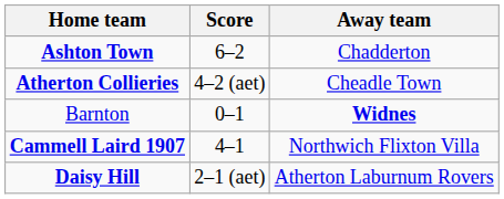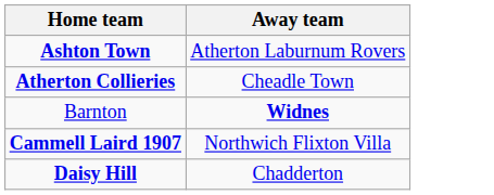- column: Score | 6–2 | 4–2 (aet) | 0–1 | 4–1 | 2–1 (aet)
Ashton Town | Away team: Chadderton -> Atherton Laburnum Rovers
Daisy Hill | Away team: Atherton Laburnum Rovers -> Chadderton
